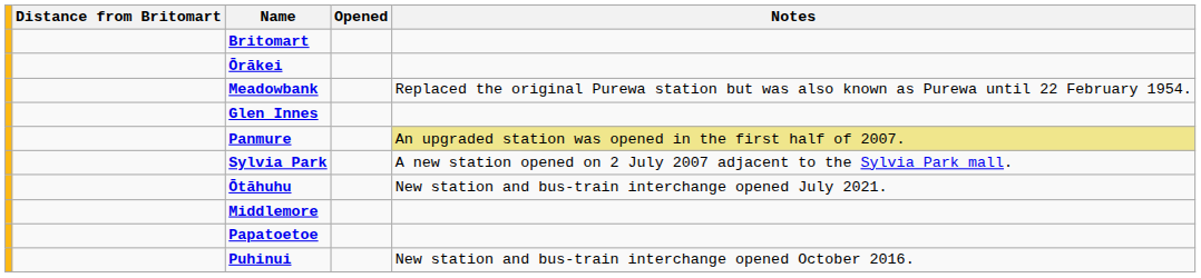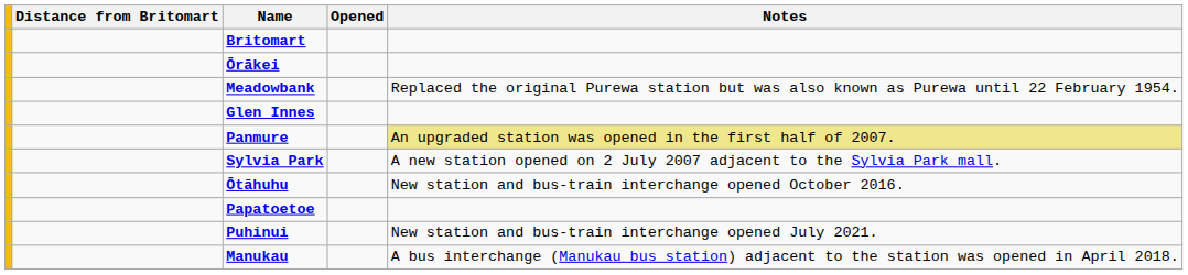Ōtāhuhu | Notes: New station and bus-train interchange opened July 2021. -> New station and bus-train interchange opened October 2016.
- row: Middlemore
Puhinui | Notes: New station and bus-train interchange opened October 2016. -> New station and bus-train interchange opened July 2021.
+ row: Manukau | A bus interchange (Manukau bus station) adjacent to the station was opened in April 2018.
